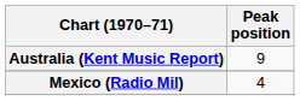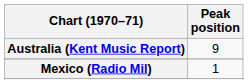Mexico (Radio Mil) | Peak position: 4 -> 1
